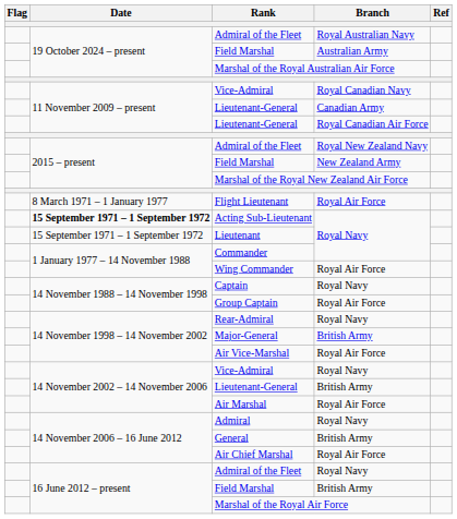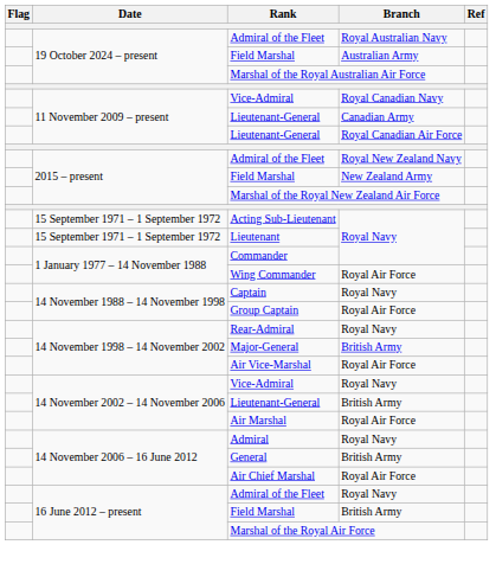- row: 8 March 1971 – 1 January 1977 | Flight Lieutenant | Royal Air Force
Acting Sub-Lieutenant | Date: bold -> normal
